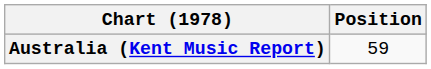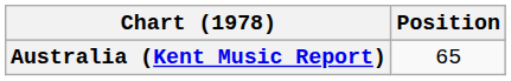Australia (Kent Music Report) | Position: 59 -> 65
